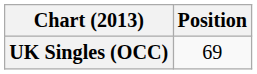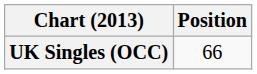UK Singles (OCC) | Position: 69 -> 66
